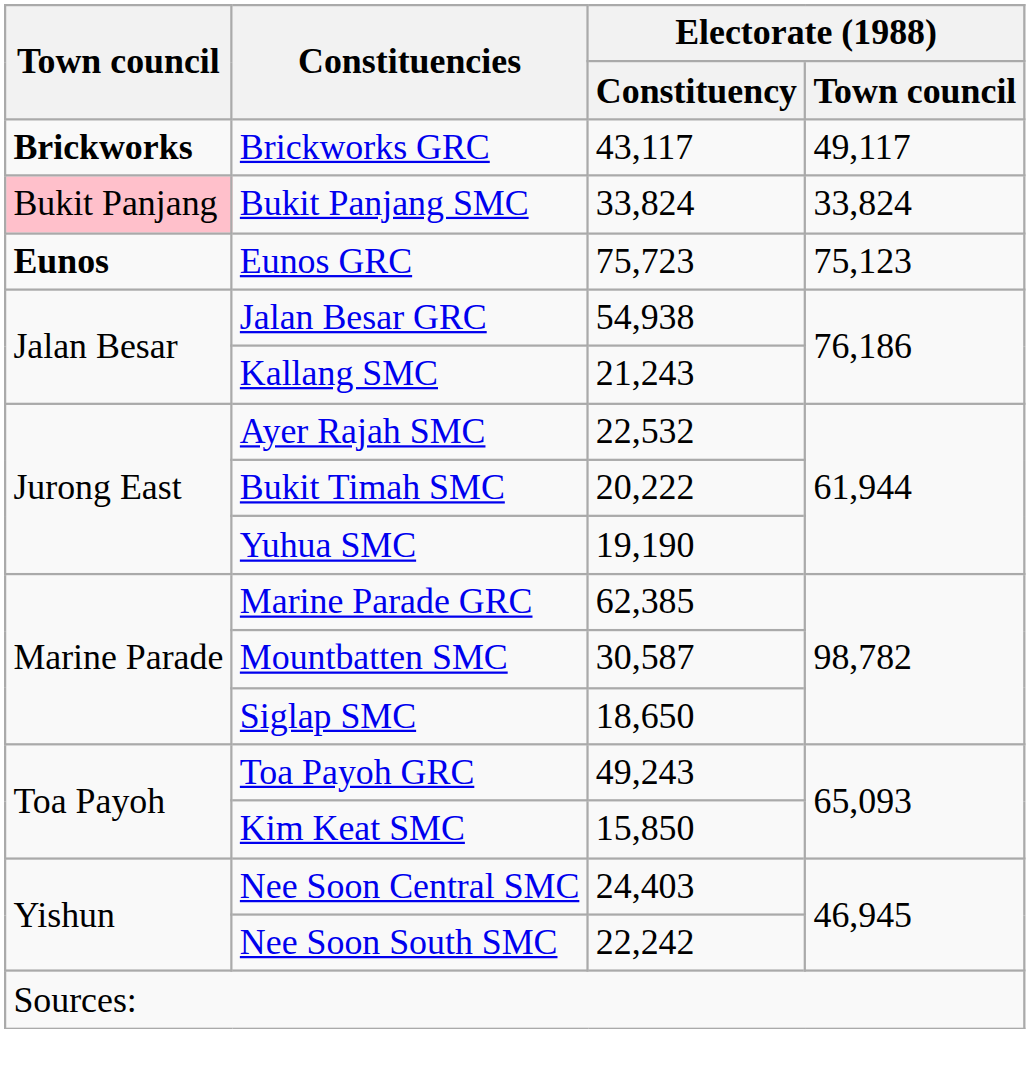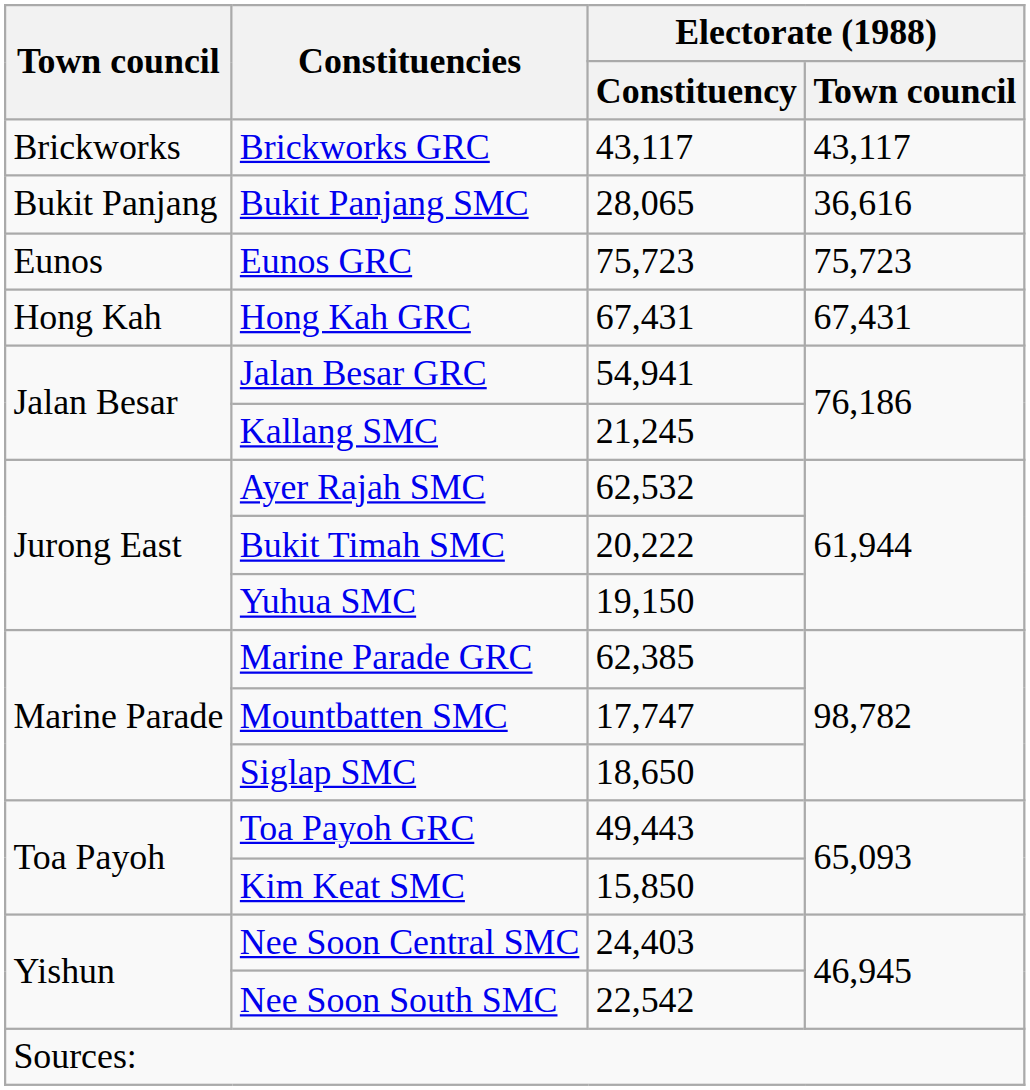Brickworks GRC | Town council: bold -> normal
Brickworks GRC | Electorate (1988) / Town council: 49,117 -> 43,117
Bukit Panjang SMC | Town council: pink background -> no background
Bukit Panjang SMC | Electorate (1988) / Constituency: 33,824 -> 28,065
Bukit Panjang SMC | Electorate (1988) / Town council: 33,824 -> 36,616
Eunos GRC | Town council: bold -> normal
Eunos GRC | Electorate (1988) / Town council: 75,123 -> 75,723
+ row: Hong Kah | Hong Kah GRC | 67,431 | 67,431
Jalan Besar GRC | Electorate (1988) / Constituency: 54,938 -> 54,941
Kallang SMC | Electorate (1988) / Constituency: 21,243 -> 21,245
Ayer Rajah SMC | Electorate (1988) / Constituency: 22,532 -> 62,532
Yuhua SMC | Electorate (1988) / Constituency: 19,190 -> 19,150
Mountbatten SMC | Electorate (1988) / Constituency: 30,587 -> 17,747
Toa Payoh GRC | Electorate (1988) / Constituency: 49,243 -> 49,443
Nee Soon South SMC | Electorate (1988) / Constituency: 22,242 -> 22,542
